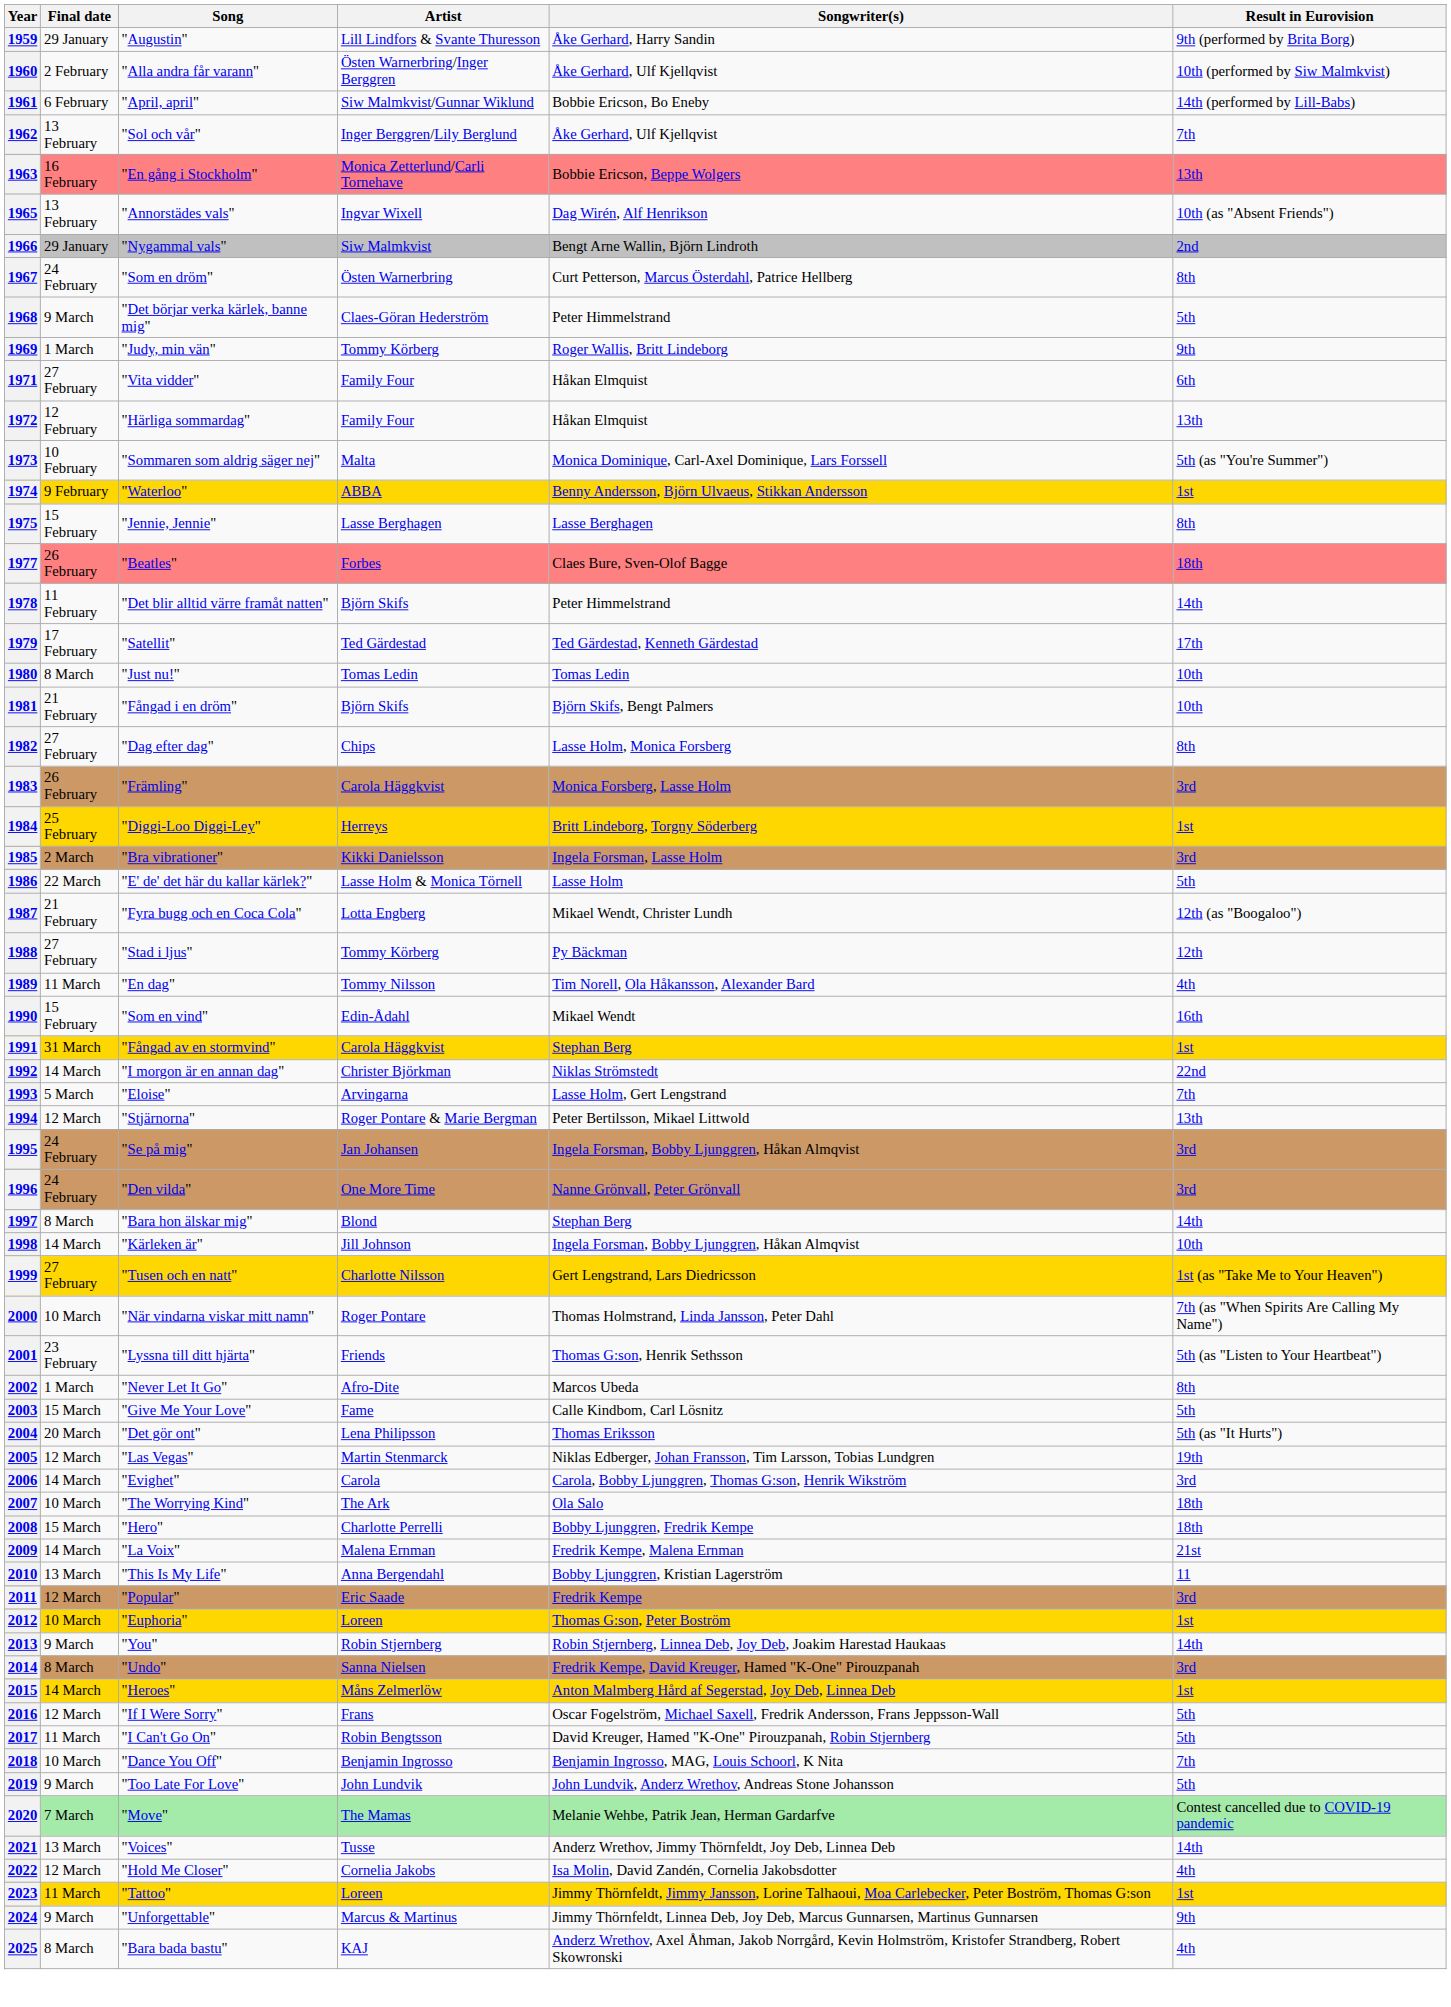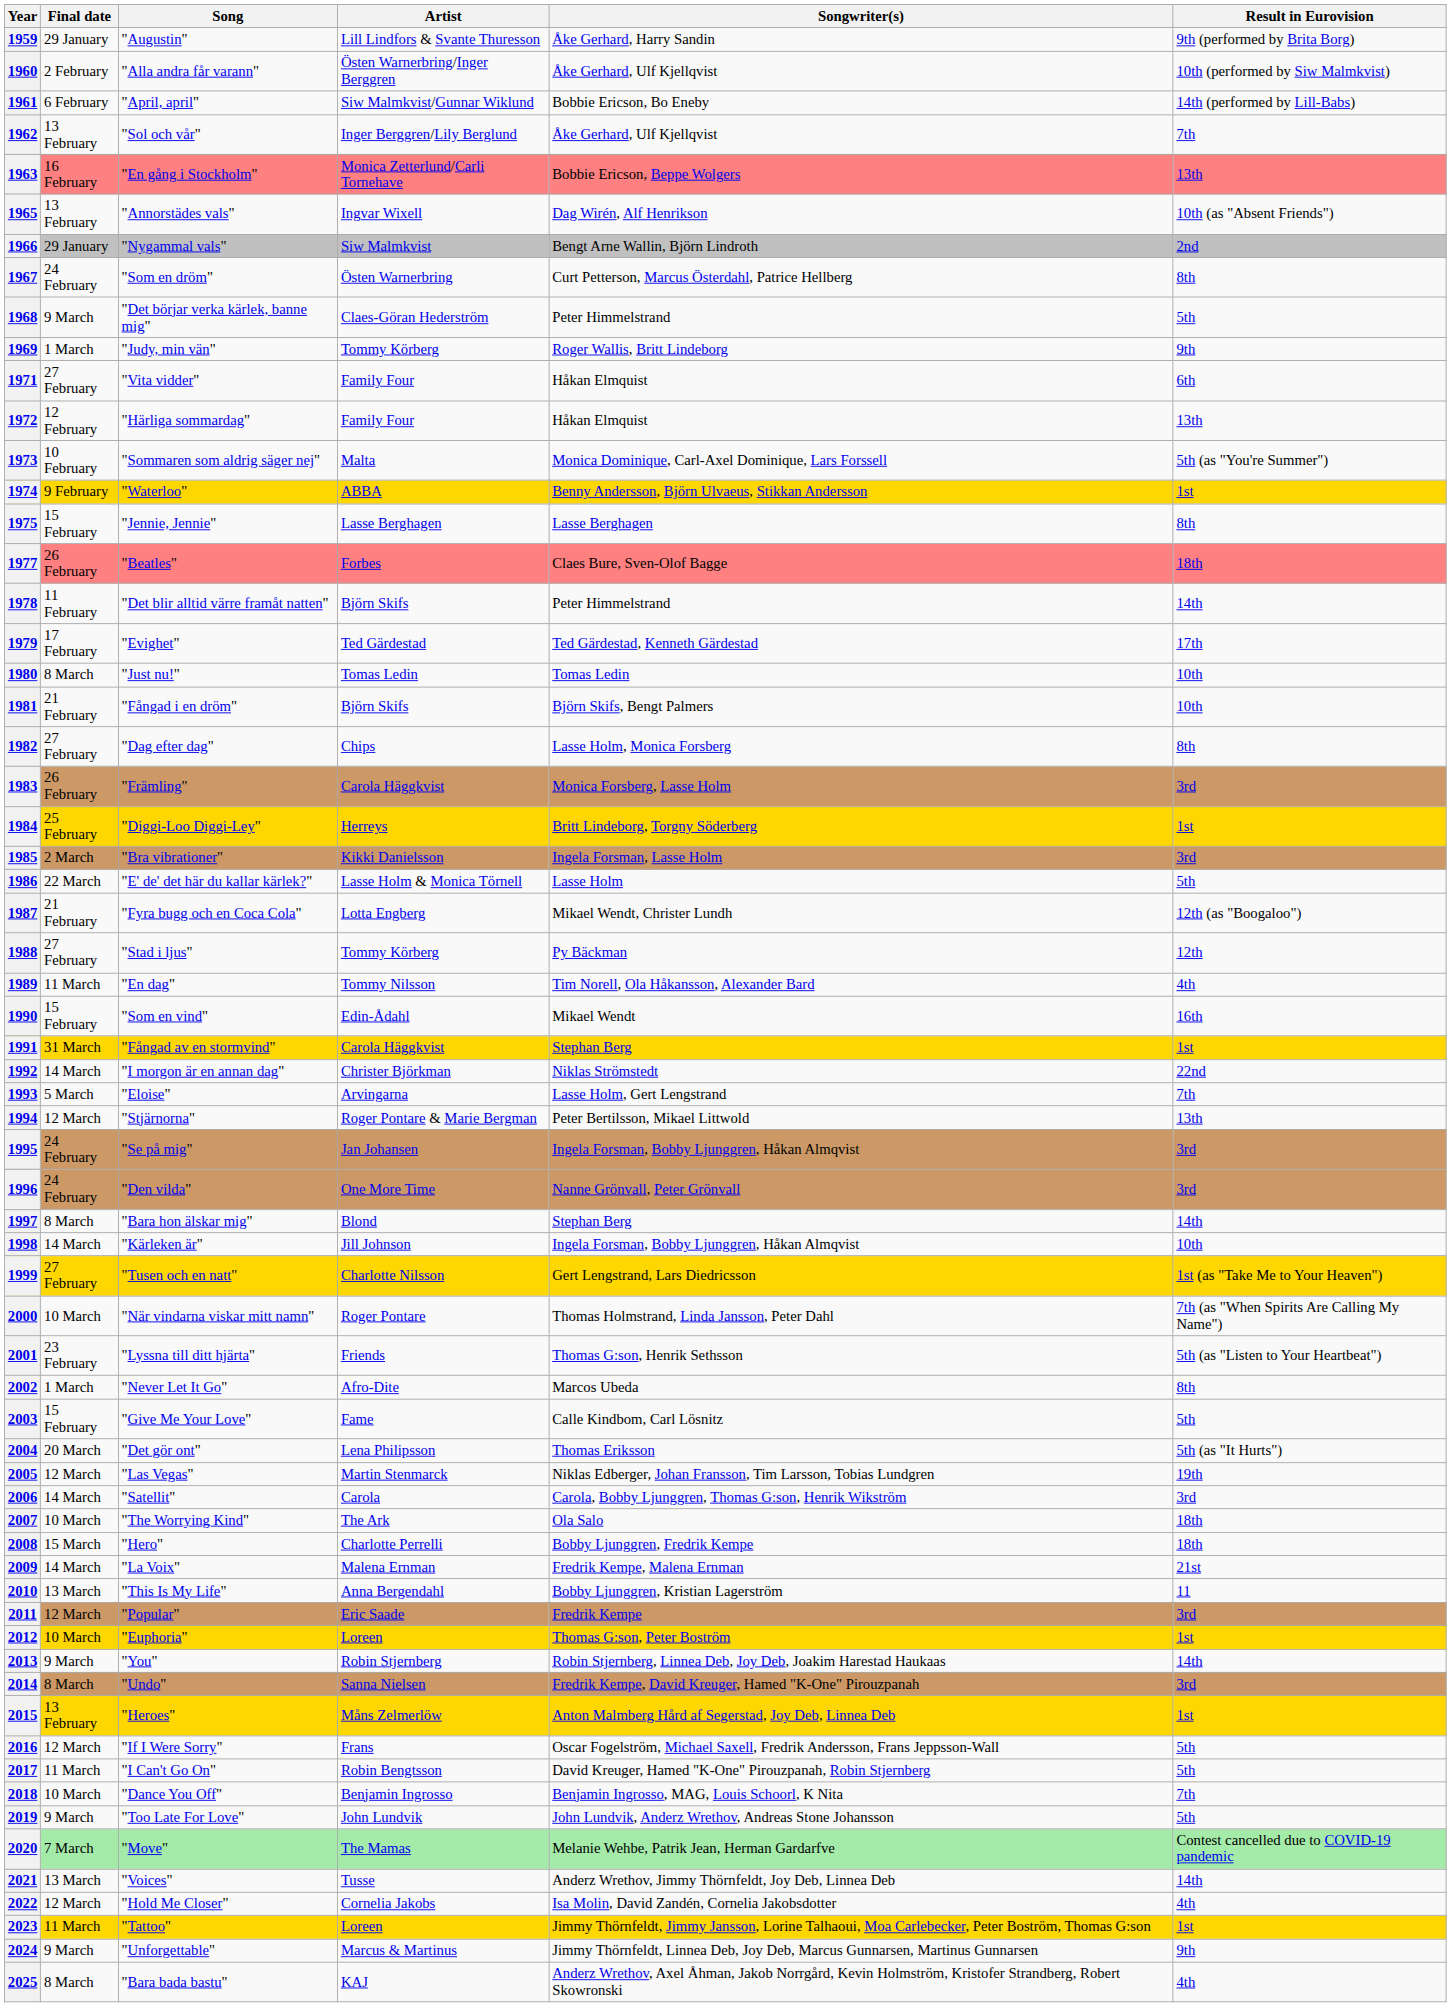1979 | Song: "Satellit" -> "Evighet"
2003 | Final date: 15 March -> 15 February
2006 | Song: "Evighet" -> "Satellit"
2015 | Final date: 14 March -> 13 February
